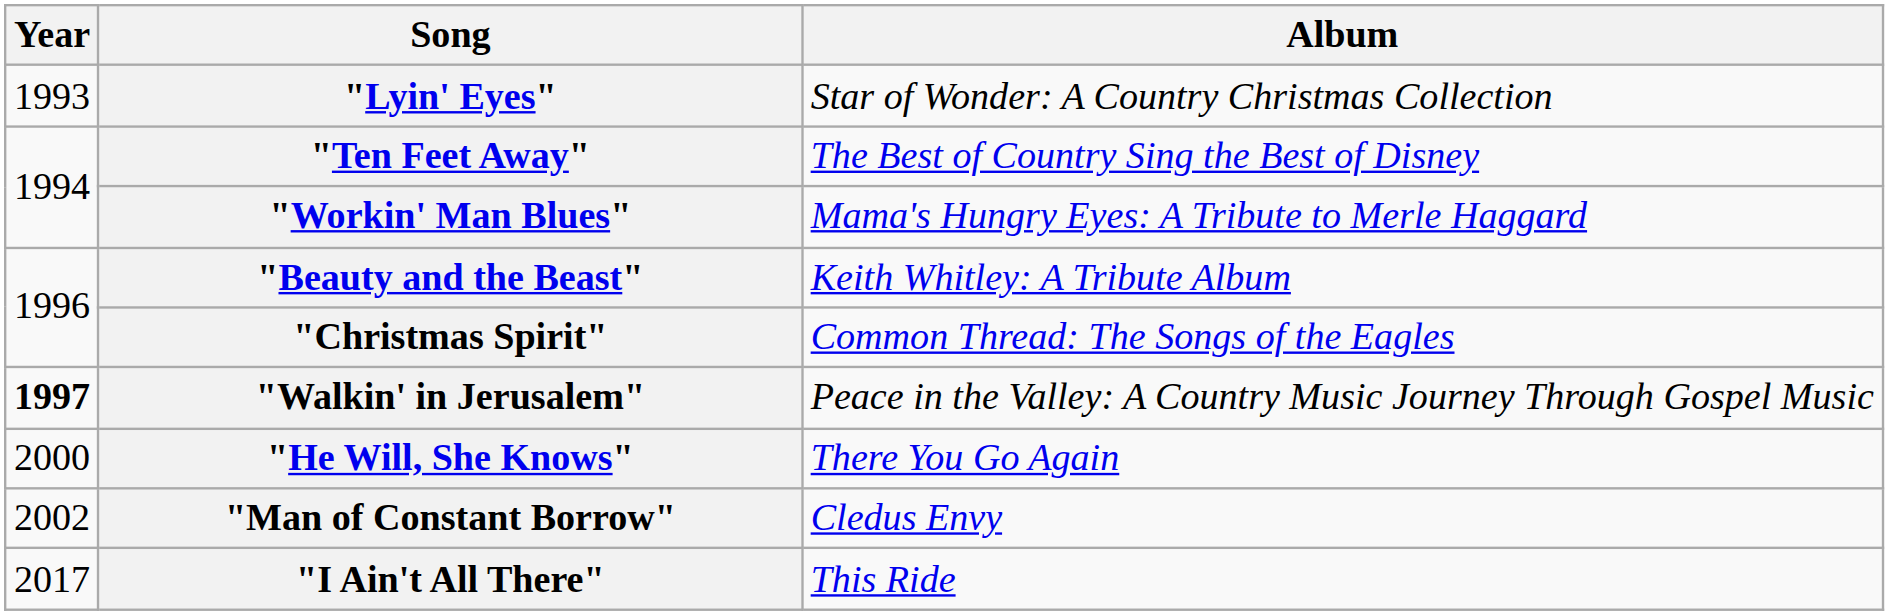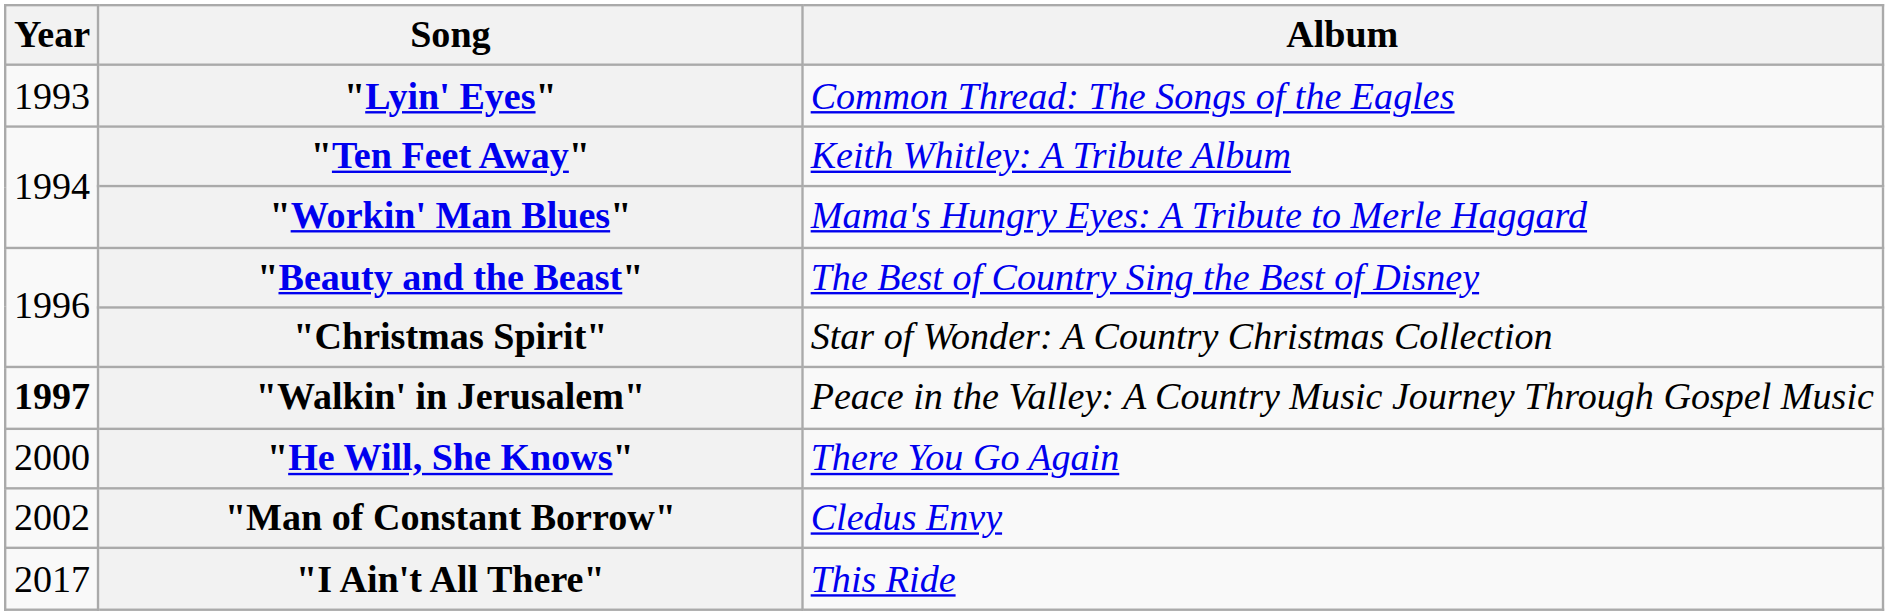"Lyin' Eyes" | Album: Star of Wonder: A Country Christmas Collection -> Common Thread: The Songs of the Eagles
"Ten Feet Away" | Album: The Best of Country Sing the Best of Disney -> Keith Whitley: A Tribute Album
"Beauty and the Beast" | Album: Keith Whitley: A Tribute Album -> The Best of Country Sing the Best of Disney
"Christmas Spirit" | Album: Common Thread: The Songs of the Eagles -> Star of Wonder: A Country Christmas Collection
